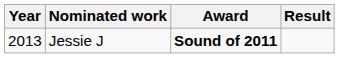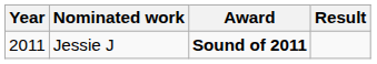Jessie J | Year: 2013 -> 2011
